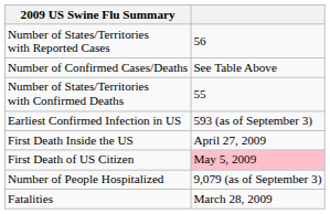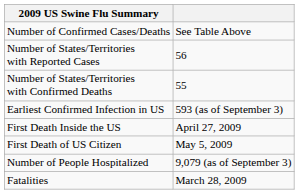rows swapped: Number of Confirmed Cases/Deaths <-> Number of States/Territories with Reported Cases
First Death of US Citizen | column 2: pink background -> no background
